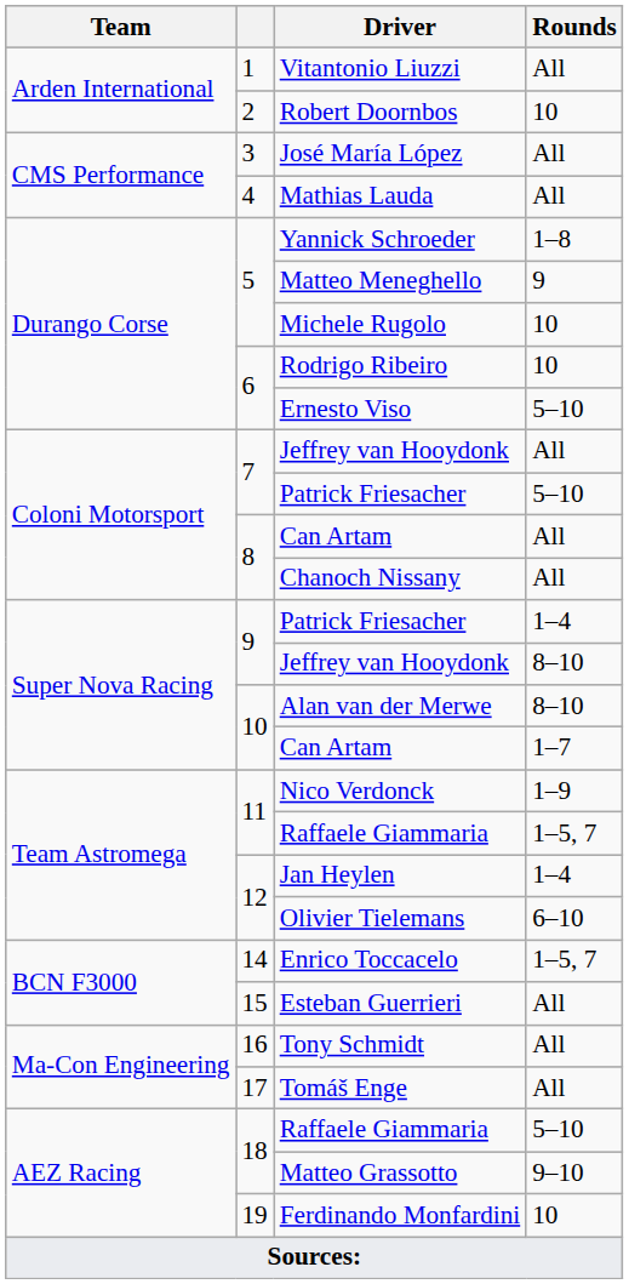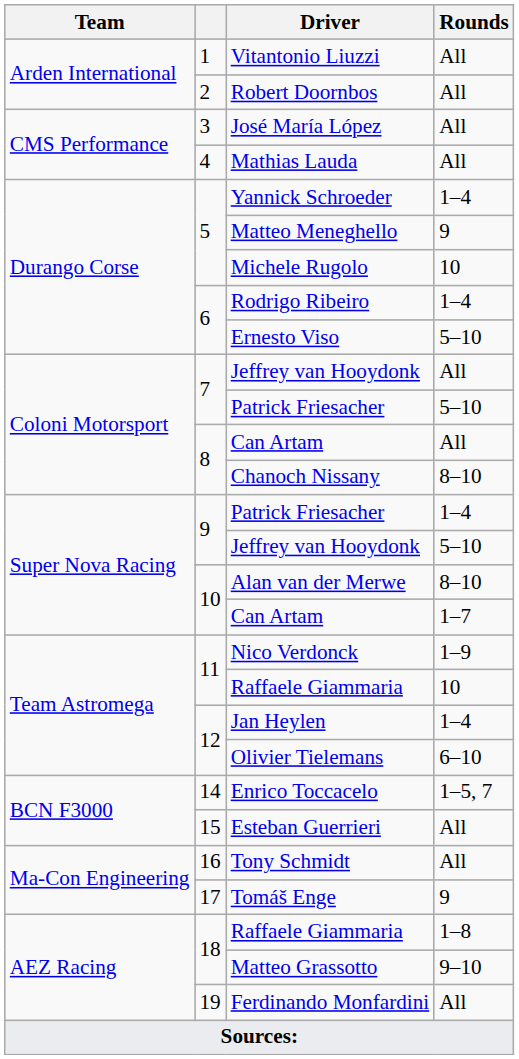Robert Doornbos | Rounds: 10 -> All
Yannick Schroeder | Rounds: 1–8 -> 1–4
Rodrigo Ribeiro | Rounds: 10 -> 1–4
Chanoch Nissany | Rounds: All -> 8–10
9 / Jeffrey van Hooydonk | Rounds: 8–10 -> 5–10
11 / Raffaele Giammaria | Rounds: 1–5, 7 -> 10
Tomáš Enge | Rounds: All -> 9
18 / Raffaele Giammaria | Rounds: 5–10 -> 1–8
Ferdinando Monfardini | Rounds: 10 -> All
